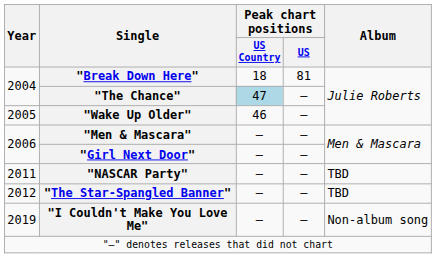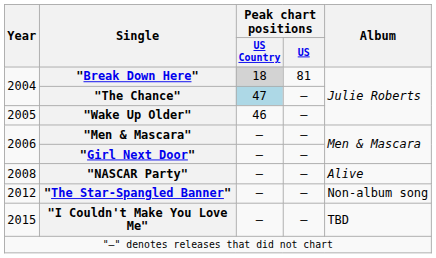"Break Down Here" | Peak chart positions / US Country: no background -> lightgrey background
"NASCAR Party" | Year: 2011 -> 2008
"NASCAR Party" | Album: TBD -> Alive
"The Star-Spangled Banner" | Album: TBD -> Non-album song
"I Couldn't Make You Love Me" | Year: 2019 -> 2015
"I Couldn't Make You Love Me" | Album: Non-album song -> TBD
